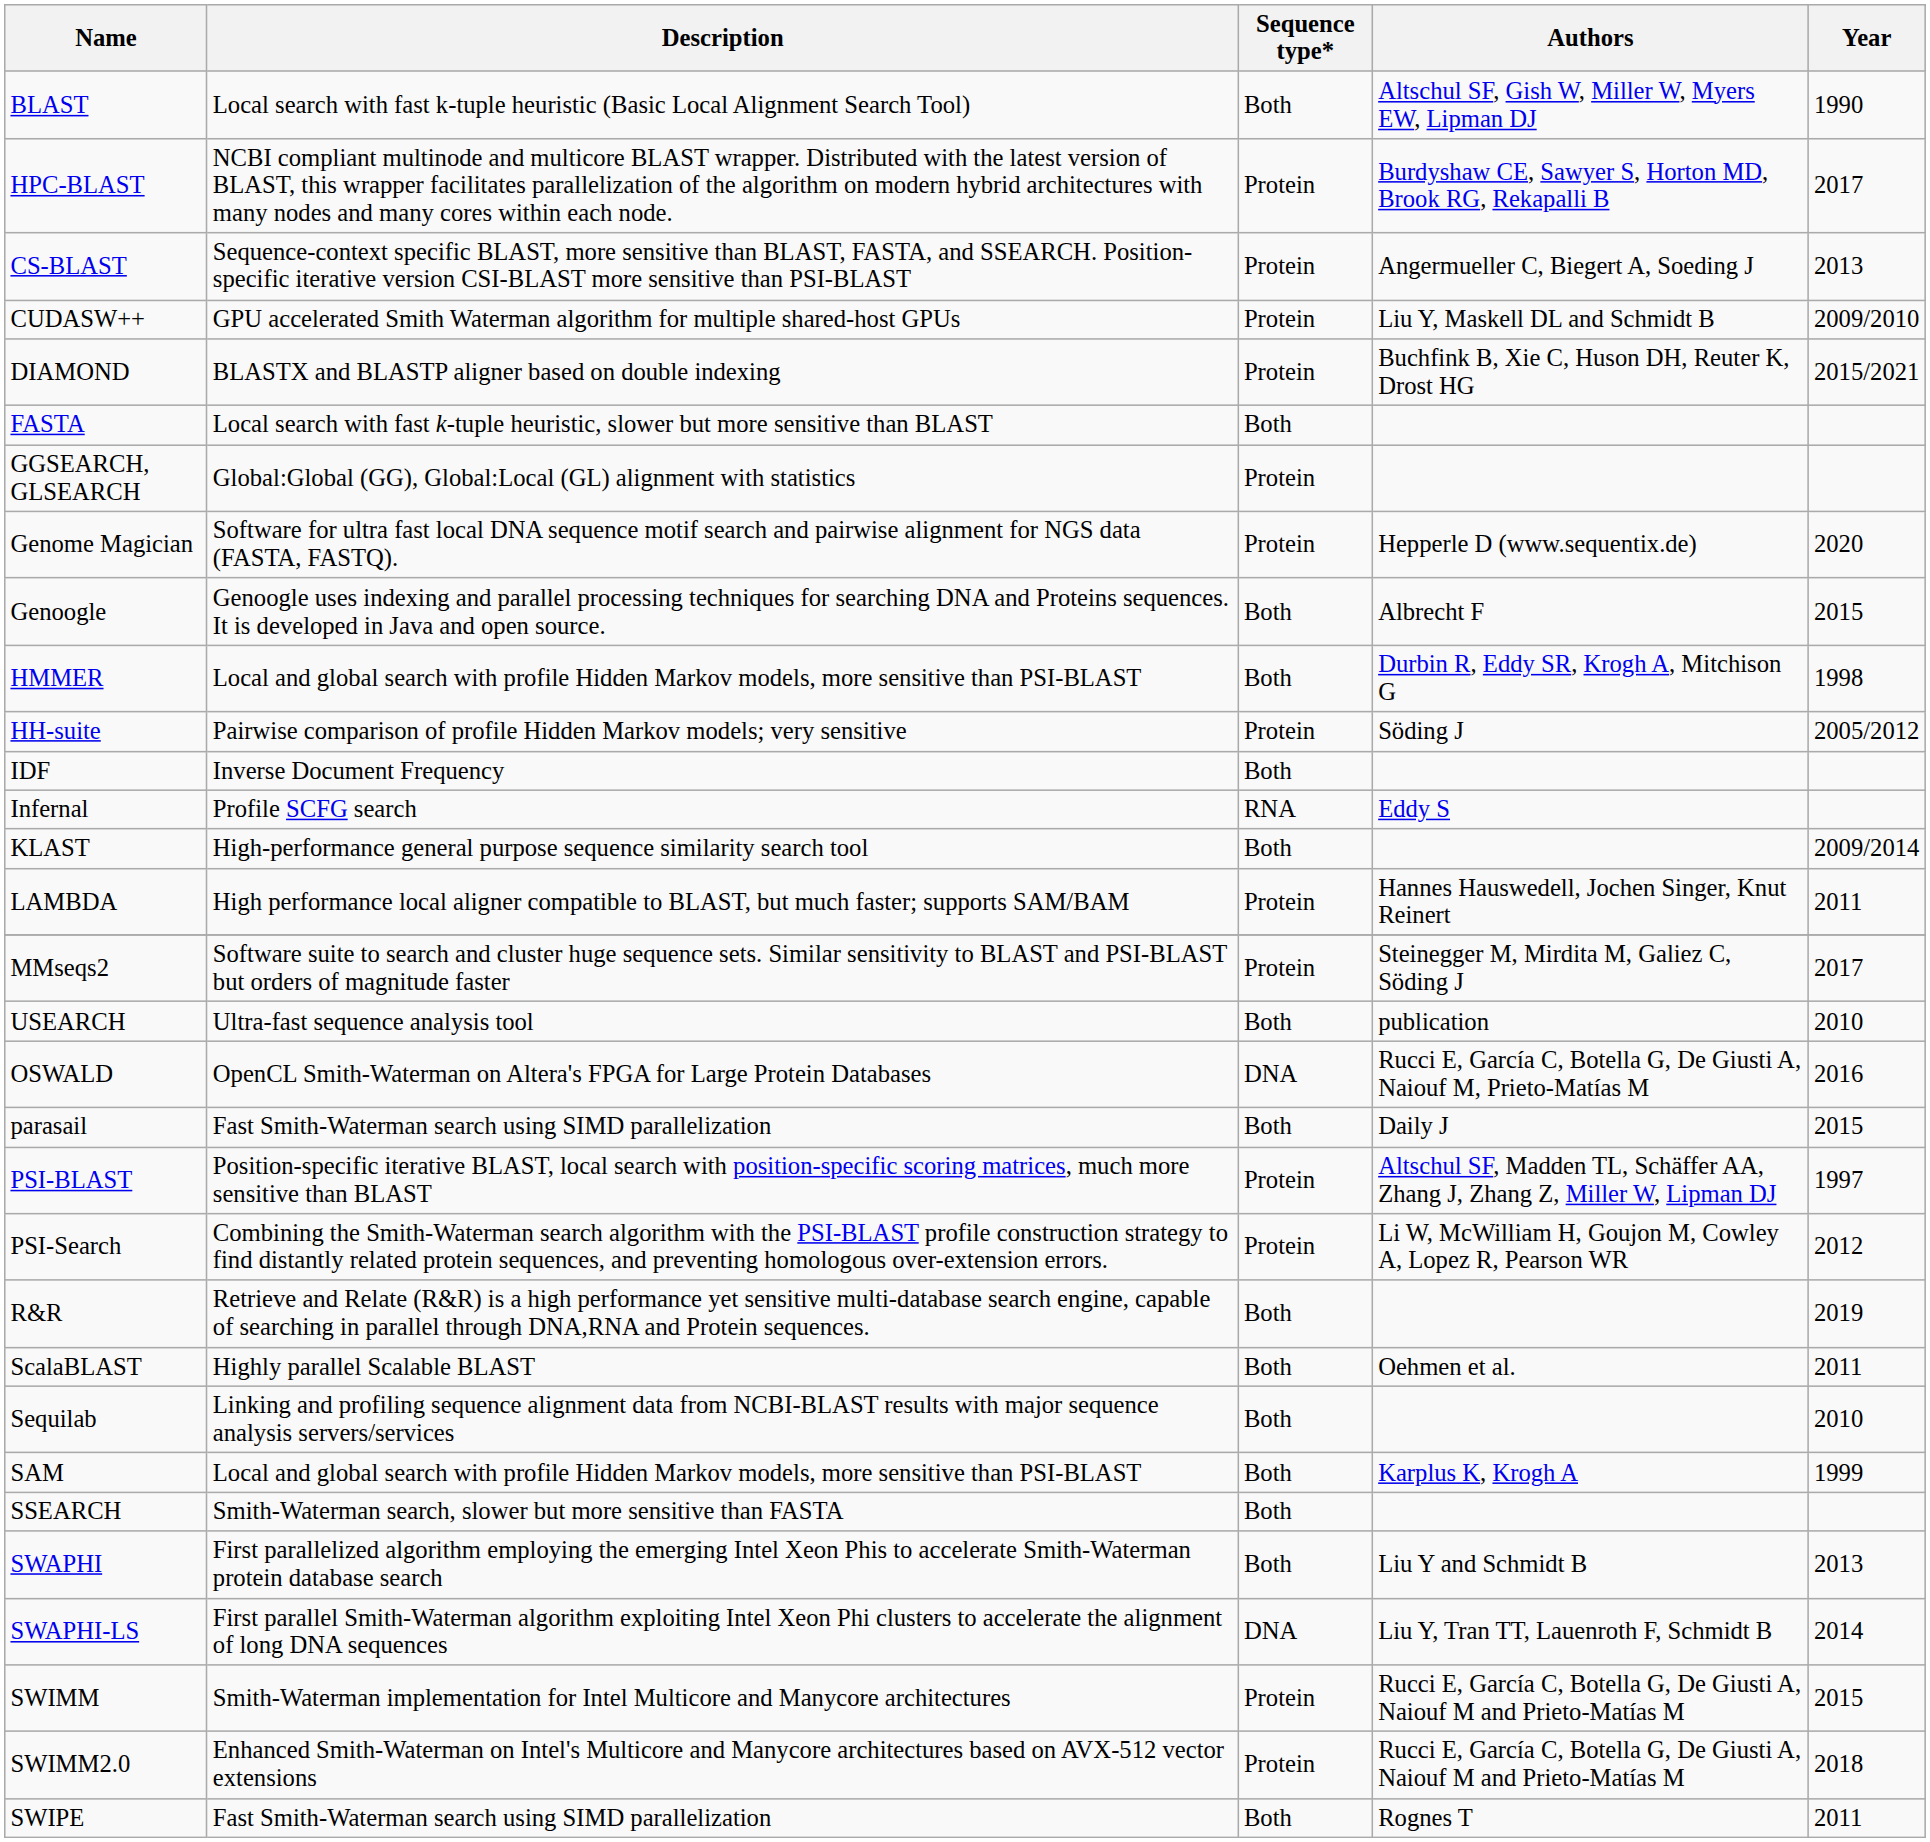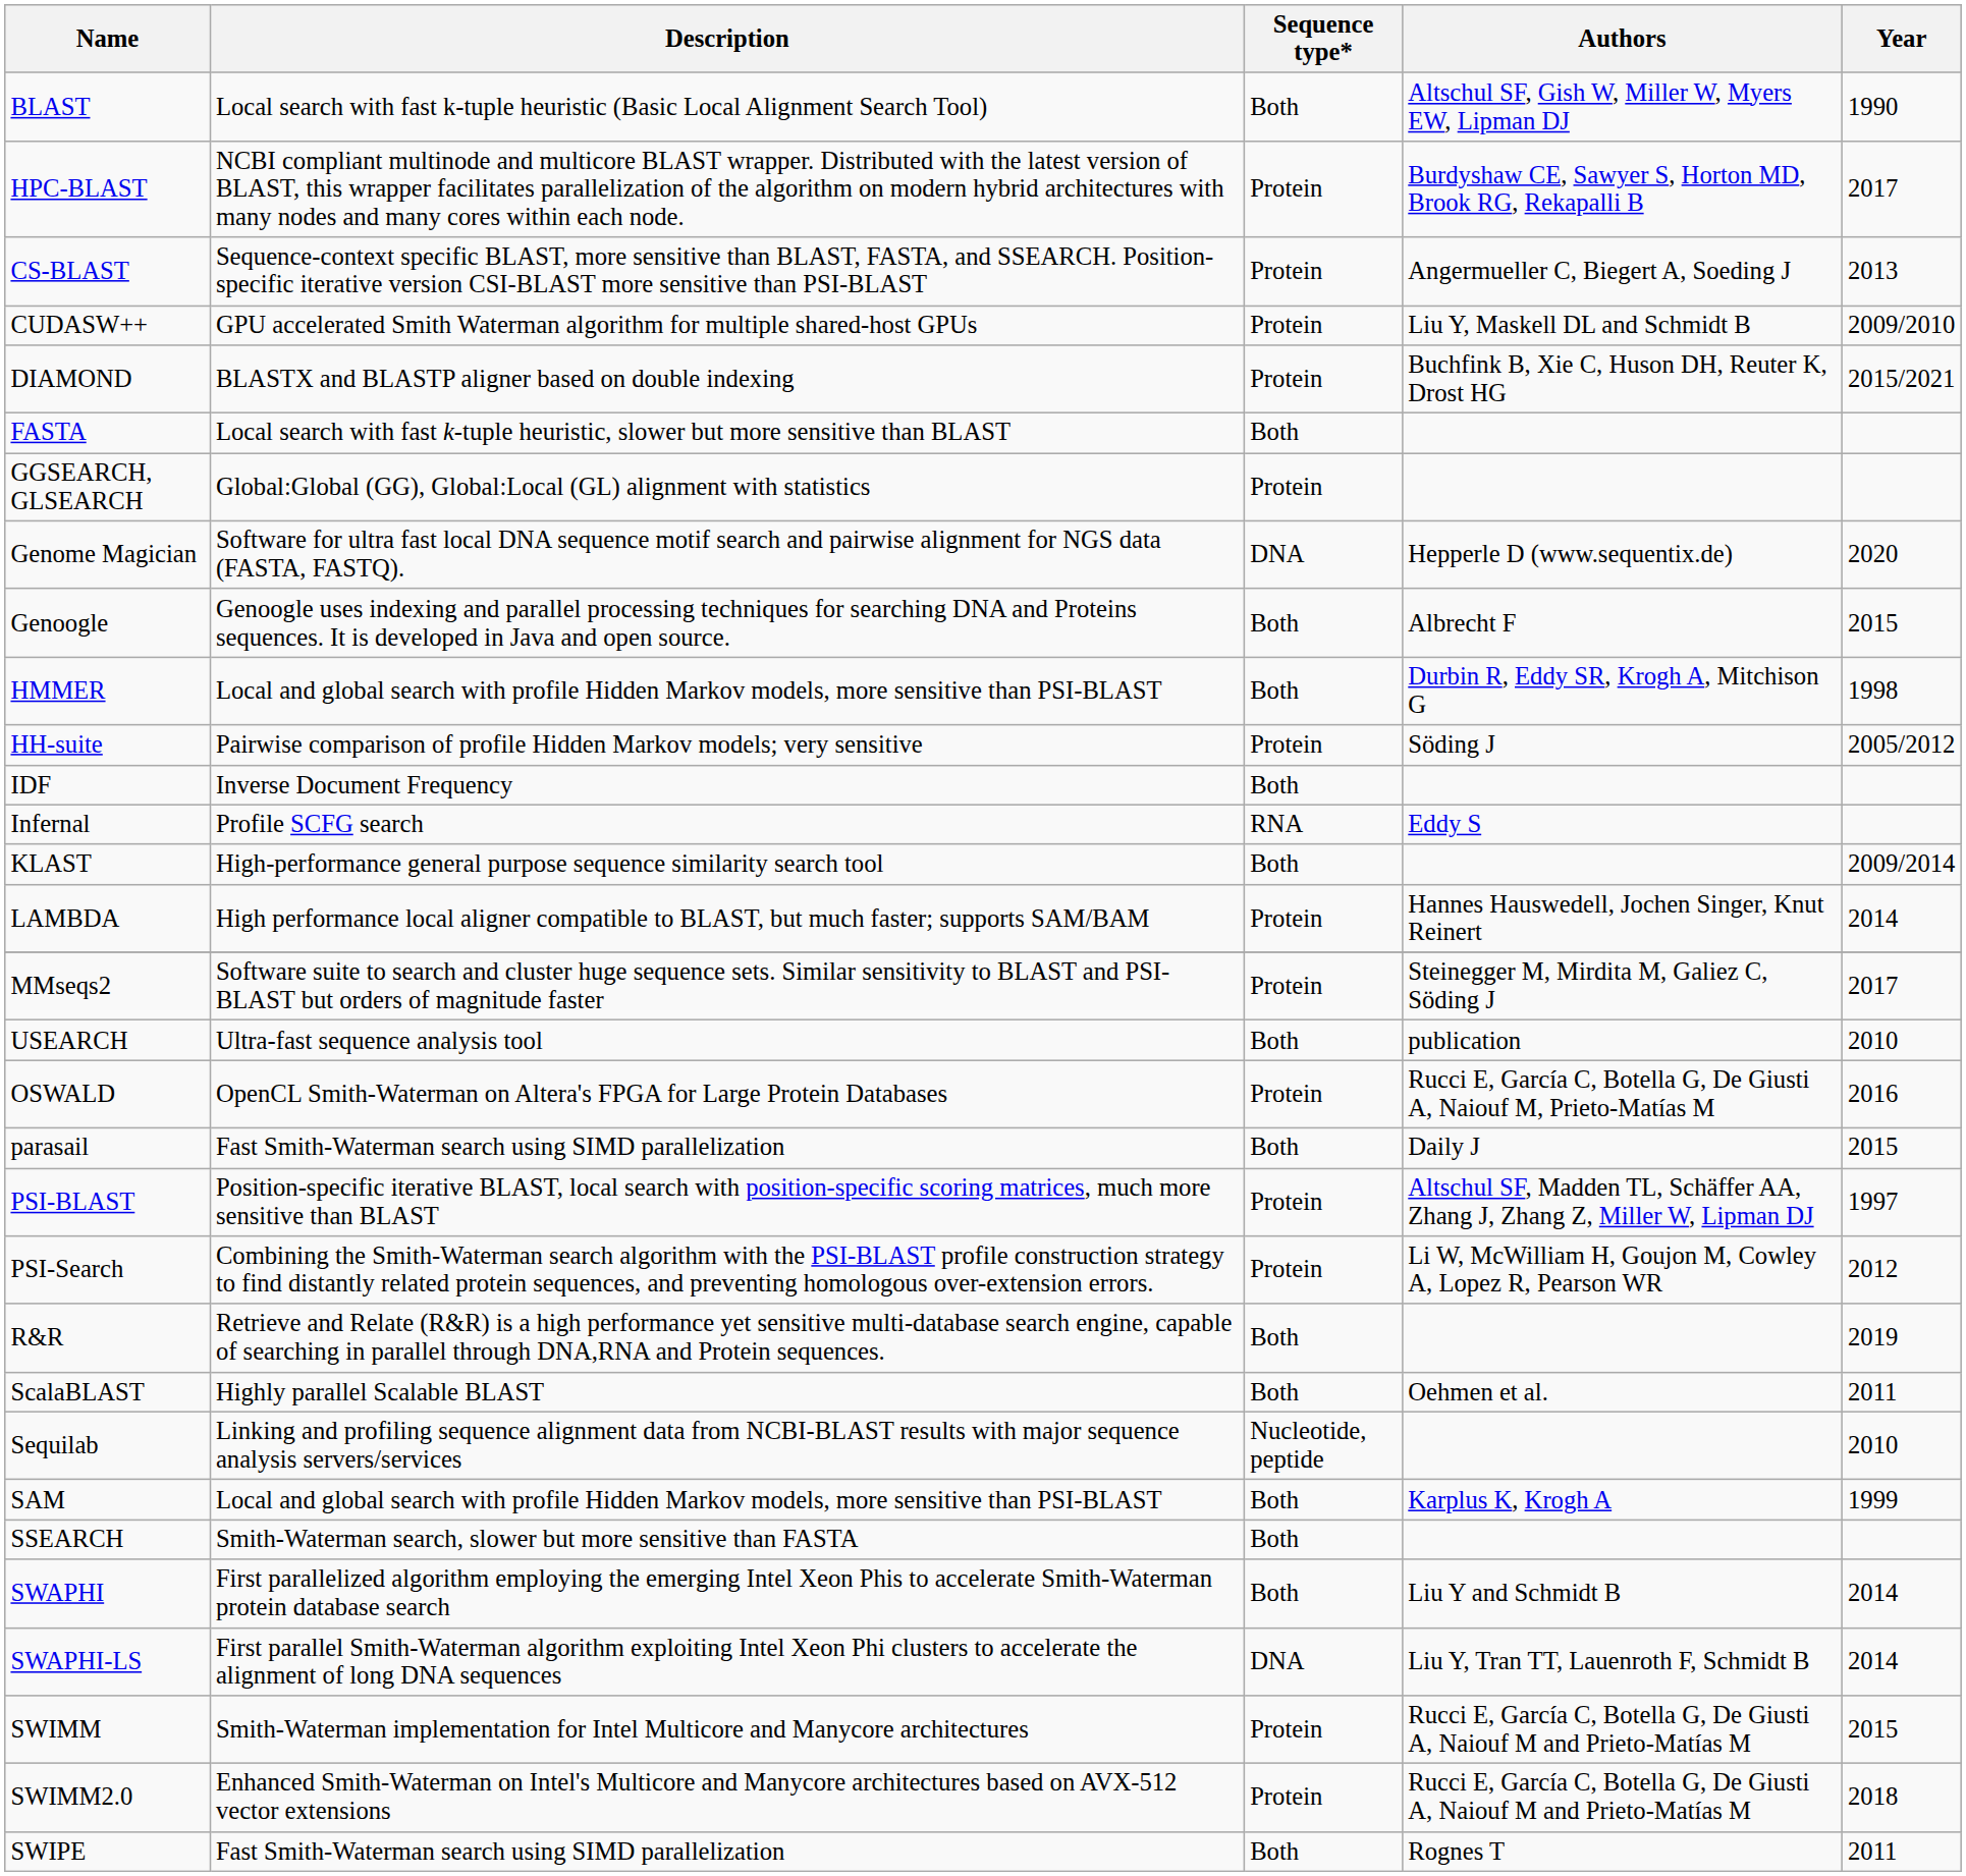Genome Magician | Sequence type*: Protein -> DNA
LAMBDA | Year: 2011 -> 2014
OSWALD | Sequence type*: DNA -> Protein
Sequilab | Sequence type*: Both -> Nucleotide, peptide
SWAPHI | Year: 2013 -> 2014
